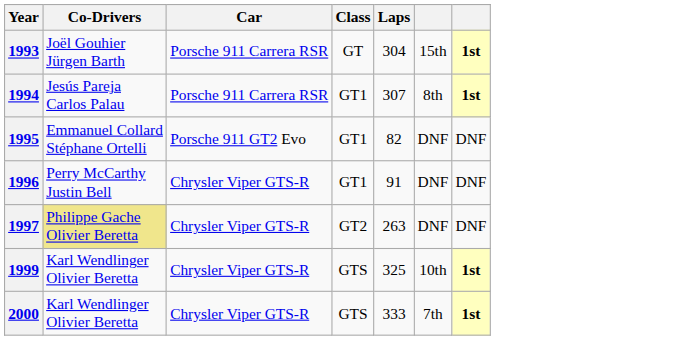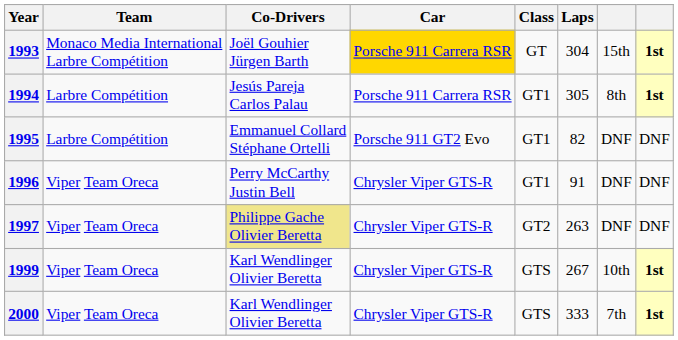+ column: Team | Monaco Media International Larbre Compétition | Larbre Compétition | Larbre Compétition | Viper Team Oreca | Viper Team Oreca | Viper Team Oreca | Viper Team Oreca
1993 | Car: no background -> gold background
1994 | Laps: 307 -> 305
1999 | Laps: 325 -> 267
